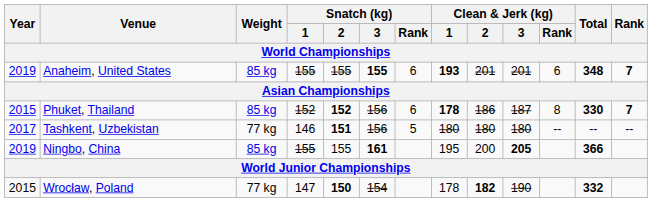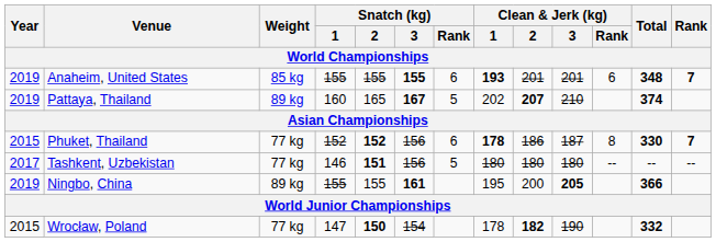+ row: 2019 | Pattaya, Thailand | 89 kg | 160 | 165 | 167 | 5 | 202 | 207 | 210 | 374
Phuket, Thailand | Weight: 85 kg -> 77 kg
Ningbo, China | Weight: 85 kg -> 89 kg
